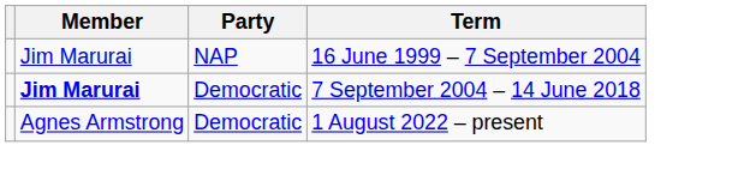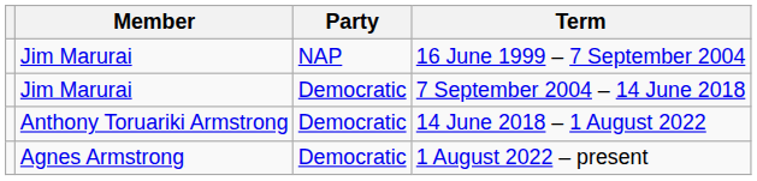7 September 2004 – 14 June 2018 | Member: bold -> normal
+ row: Anthony Toruariki Armstrong | Democratic | 14 June 2018 – 1 August 2022
